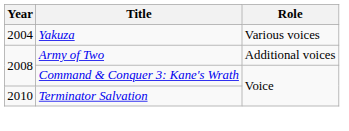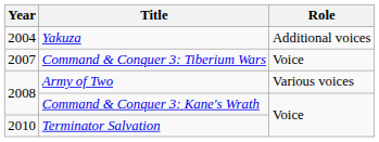Yakuza | Role: Various voices -> Additional voices
+ row: 2007 | Command & Conquer 3: Tiberium Wars | Voice
Army of Two | Role: Additional voices -> Various voices
